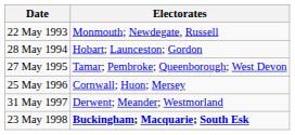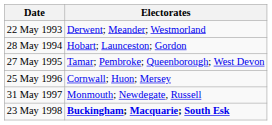22 May 1993 | Electorates: Monmouth; Newdegate, Russell -> Derwent; Meander; Westmorland
31 May 1997 | Electorates: Derwent; Meander; Westmorland -> Monmouth; Newdegate, Russell
